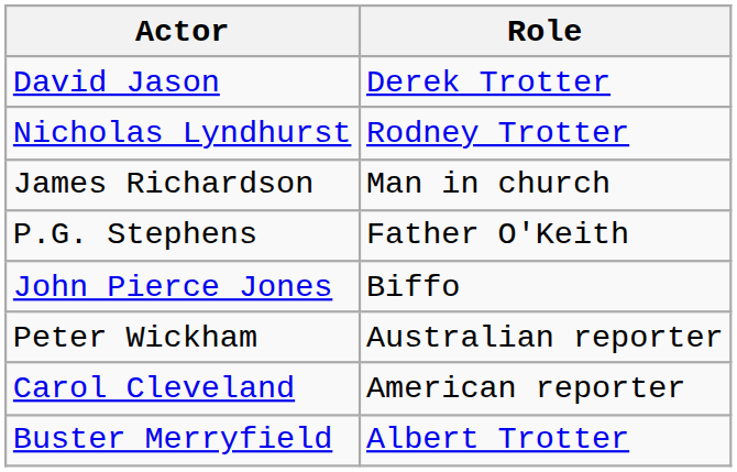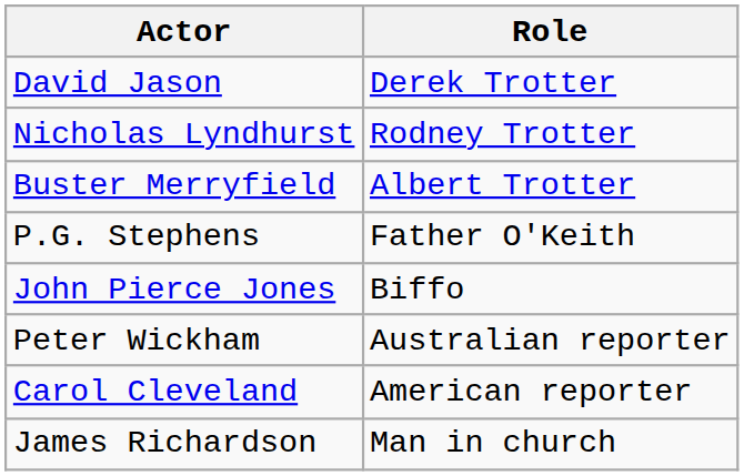rows swapped: Buster Merryfield <-> James Richardson
